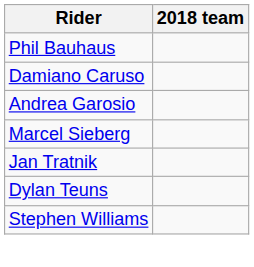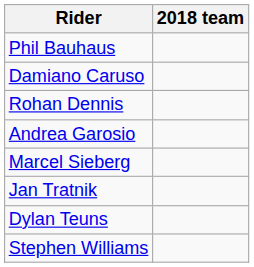+ row: Rohan Dennis
